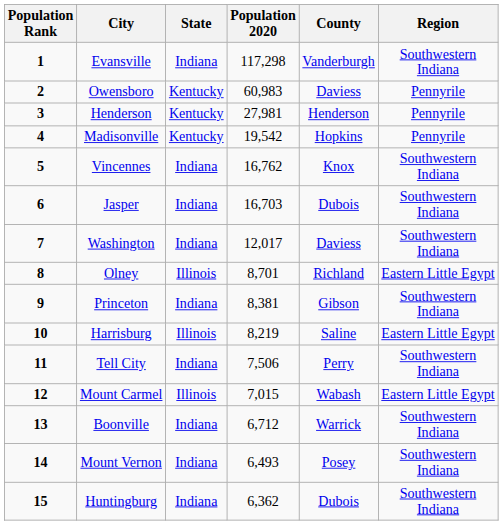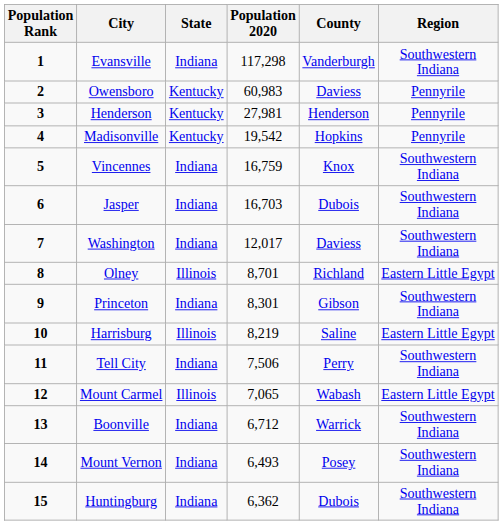Vincennes | Population 2020: 16,762 -> 16,759
Princeton | Population 2020: 8,381 -> 8,301
Mount Carmel | Population 2020: 7,015 -> 7,065
